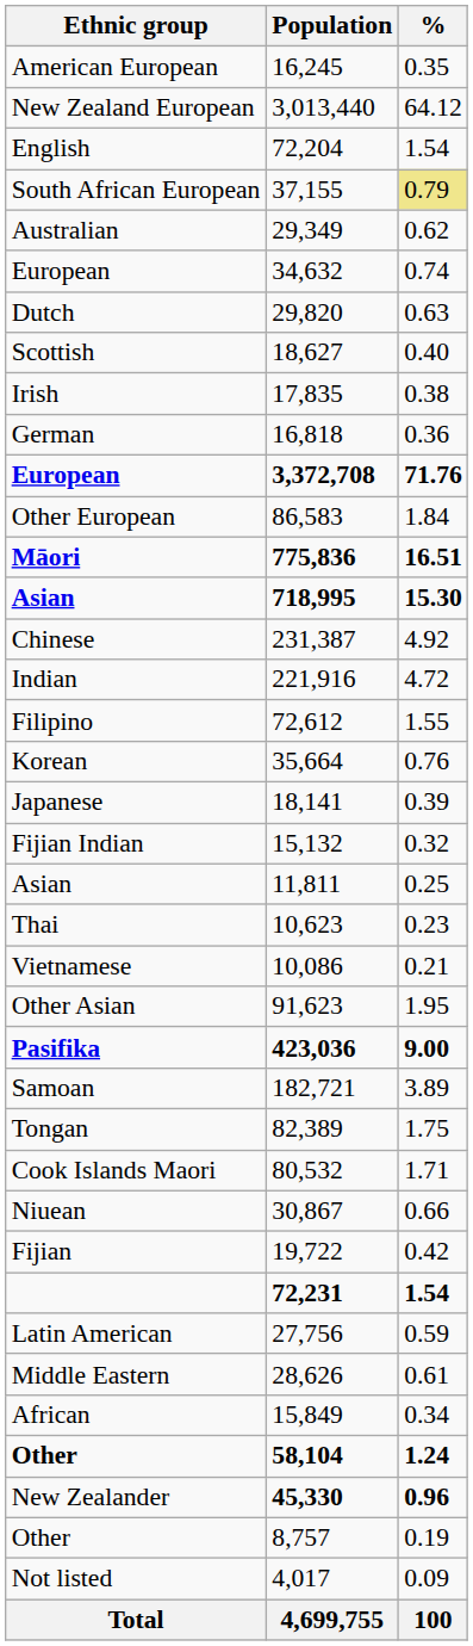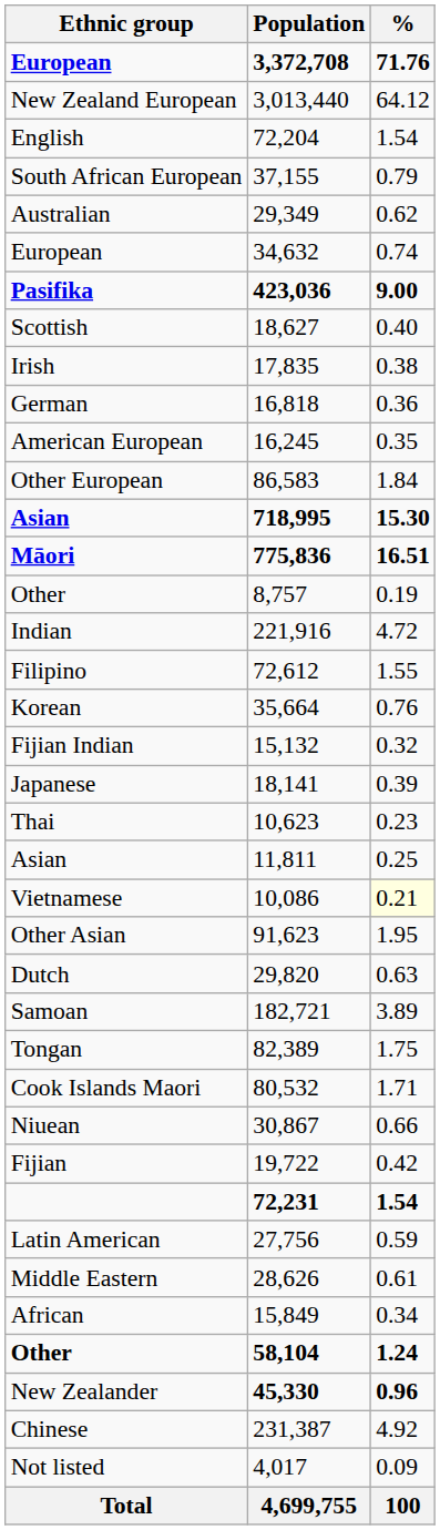rows swapped: European / 3,372,708 <-> American European
South African European | %: khaki background -> no background
rows swapped: Dutch <-> Pasifika
rows swapped: Māori <-> Asian / 718,995
rows swapped: Chinese <-> Other / 8,757
rows swapped: Japanese <-> Fijian Indian
rows swapped: Asian / 11,811 <-> Thai
Vietnamese | %: no background -> lightyellow background
